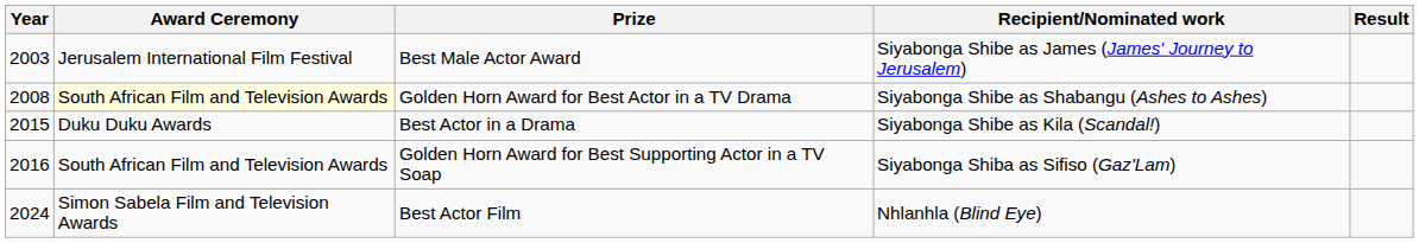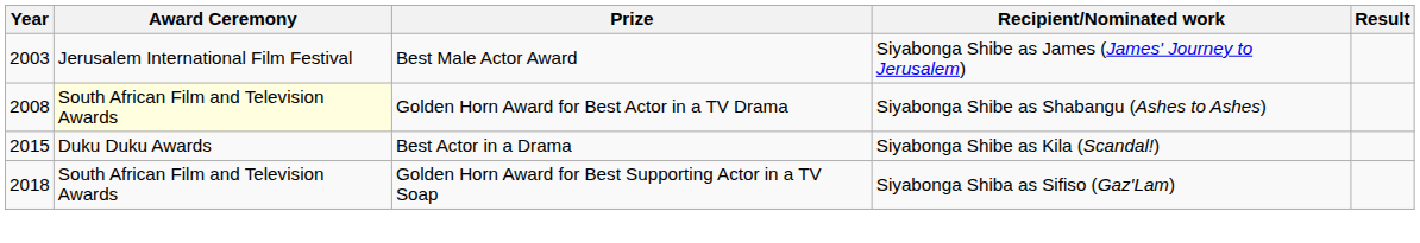Golden Horn Award for Best Supporting Actor in a TV Soap | Year: 2016 -> 2018
- row: 2024 | Simon Sabela Film and Television Awards | Best Actor Film | Nhlanhla (Blind Eye)
